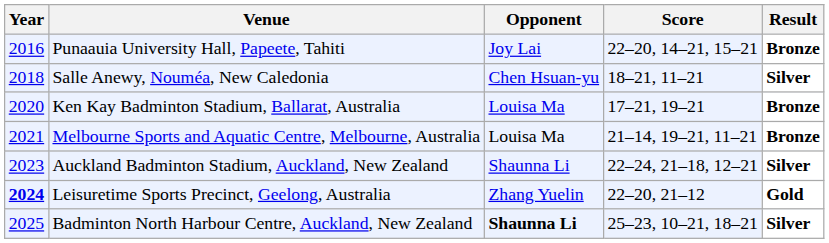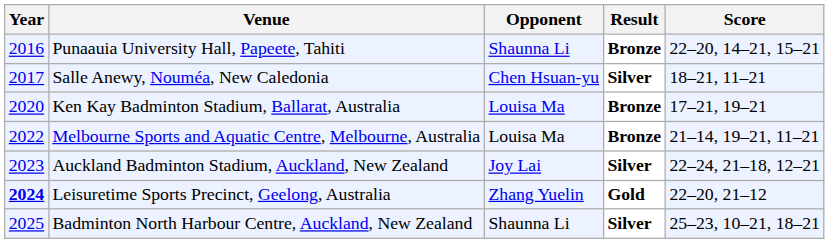columns swapped: Score <-> Result
Punaauia University Hall, Papeete, Tahiti | Opponent: Joy Lai -> Shaunna Li
Salle Anewy, Nouméa, New Caledonia | Year: 2018 -> 2017
Melbourne Sports and Aquatic Centre, Melbourne, Australia | Year: 2021 -> 2022
Auckland Badminton Stadium, Auckland, New Zealand | Opponent: Shaunna Li -> Joy Lai
Badminton North Harbour Centre, Auckland, New Zealand | Opponent: bold -> normal
